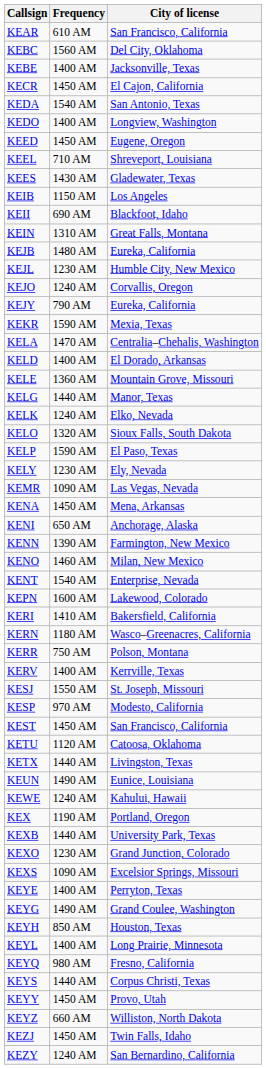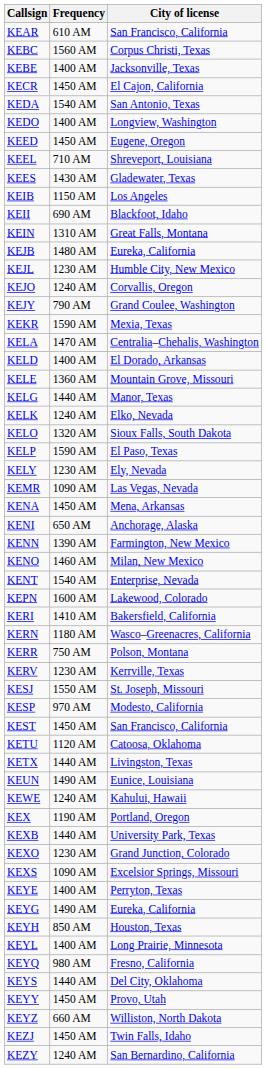KEBC | City of license: Del City, Oklahoma -> Corpus Christi, Texas
KEJY | City of license: Eureka, California -> Grand Coulee, Washington
KERV | Frequency: 1400 AM -> 1230 AM
KEYG | City of license: Grand Coulee, Washington -> Eureka, California
KEYS | City of license: Corpus Christi, Texas -> Del City, Oklahoma
